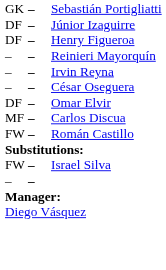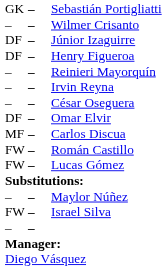+ row: – | – | Wilmer Crisanto
+ row: FW | – | Lucas Gómez
+ row: – | – | Maylor Núñez
